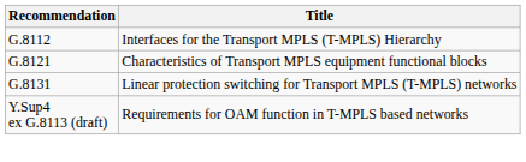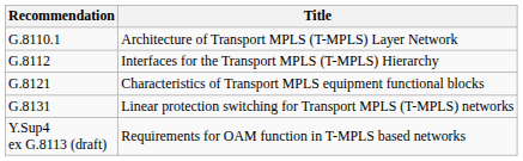+ row: G.8110.1 | Architecture of Transport MPLS (T-MPLS) Layer Network
